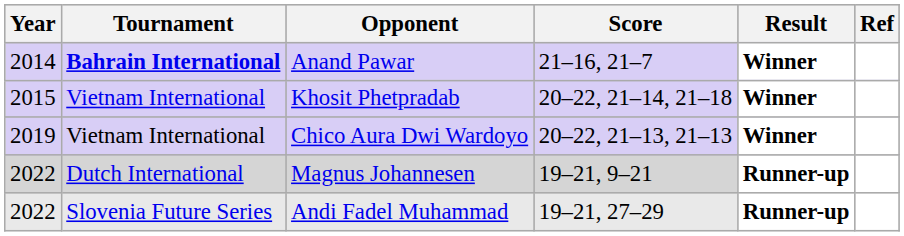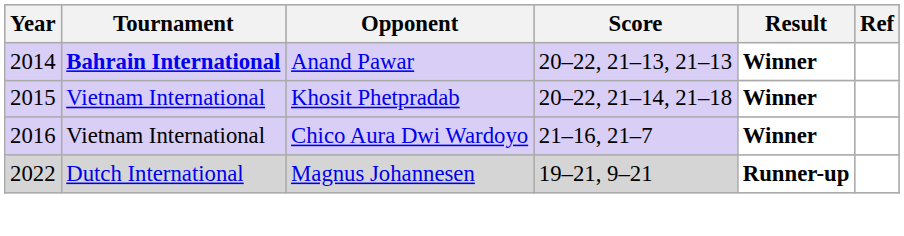Anand Pawar | Score: 21–16, 21–7 -> 20–22, 21–13, 21–13
Chico Aura Dwi Wardoyo | Year: 2019 -> 2016
Chico Aura Dwi Wardoyo | Score: 20–22, 21–13, 21–13 -> 21–16, 21–7
- row: 2022 | Slovenia Future Series | Andi Fadel Muhammad | 19–21, 27–29 | Runner-up
